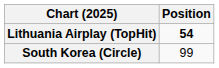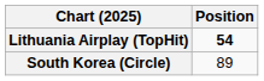South Korea (Circle) | Position: 99 -> 89
